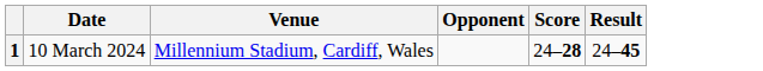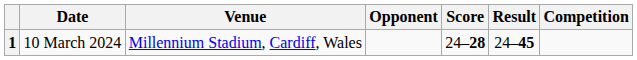+ column: Competition
